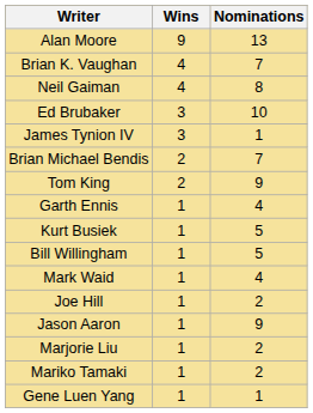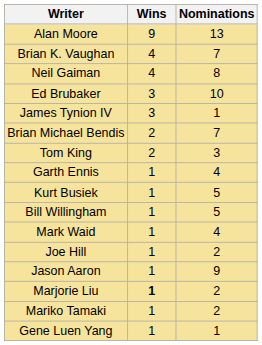Tom King | Nominations: 9 -> 3
Marjorie Liu | Wins: normal -> bold
